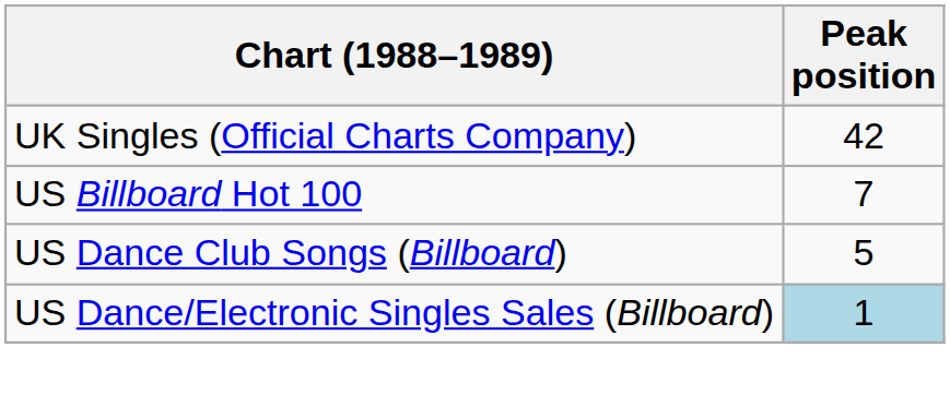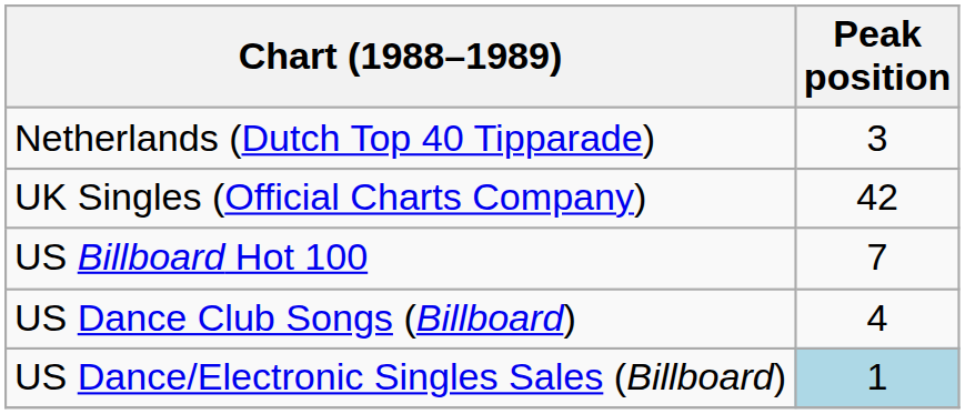+ row: Netherlands (Dutch Top 40 Tipparade) | 3
US Dance Club Songs (Billboard) | Peak position: 5 -> 4
